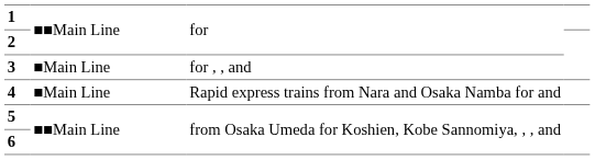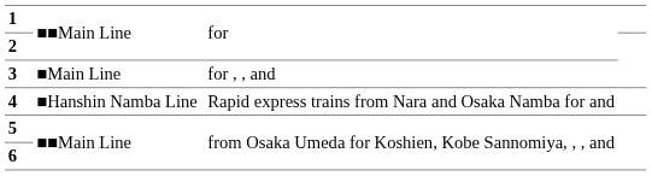4 | column 2: ■Main Line -> ■Hanshin Namba Line
